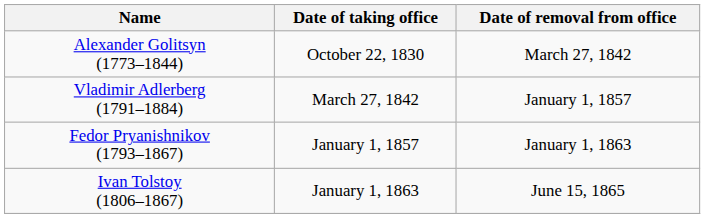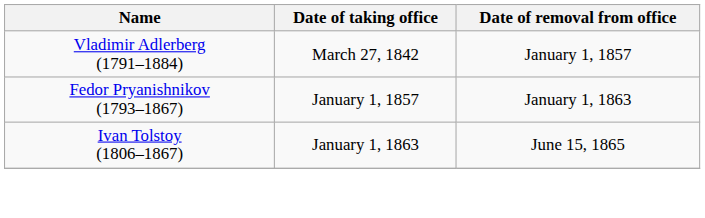- row: Alexander Golitsyn (1773–1844) | October 22, 1830 | March 27, 1842
